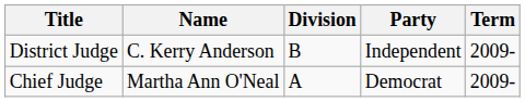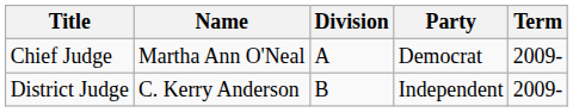rows swapped: Chief Judge <-> District Judge
